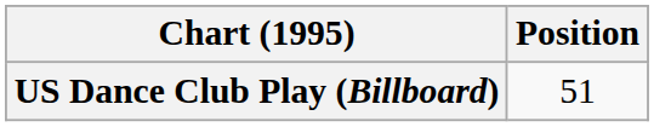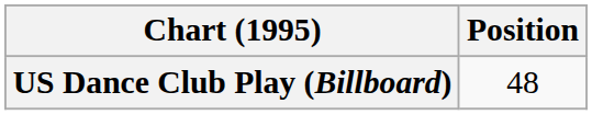US Dance Club Play (Billboard) | Position: 51 -> 48
